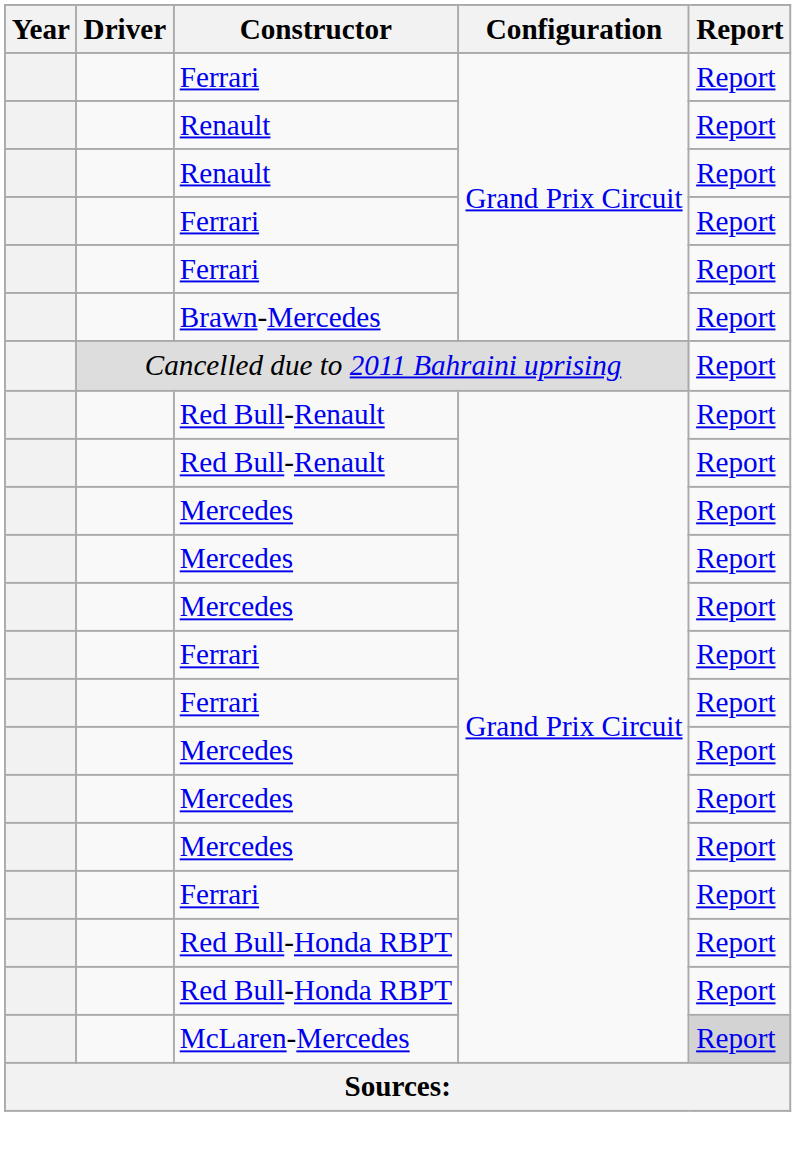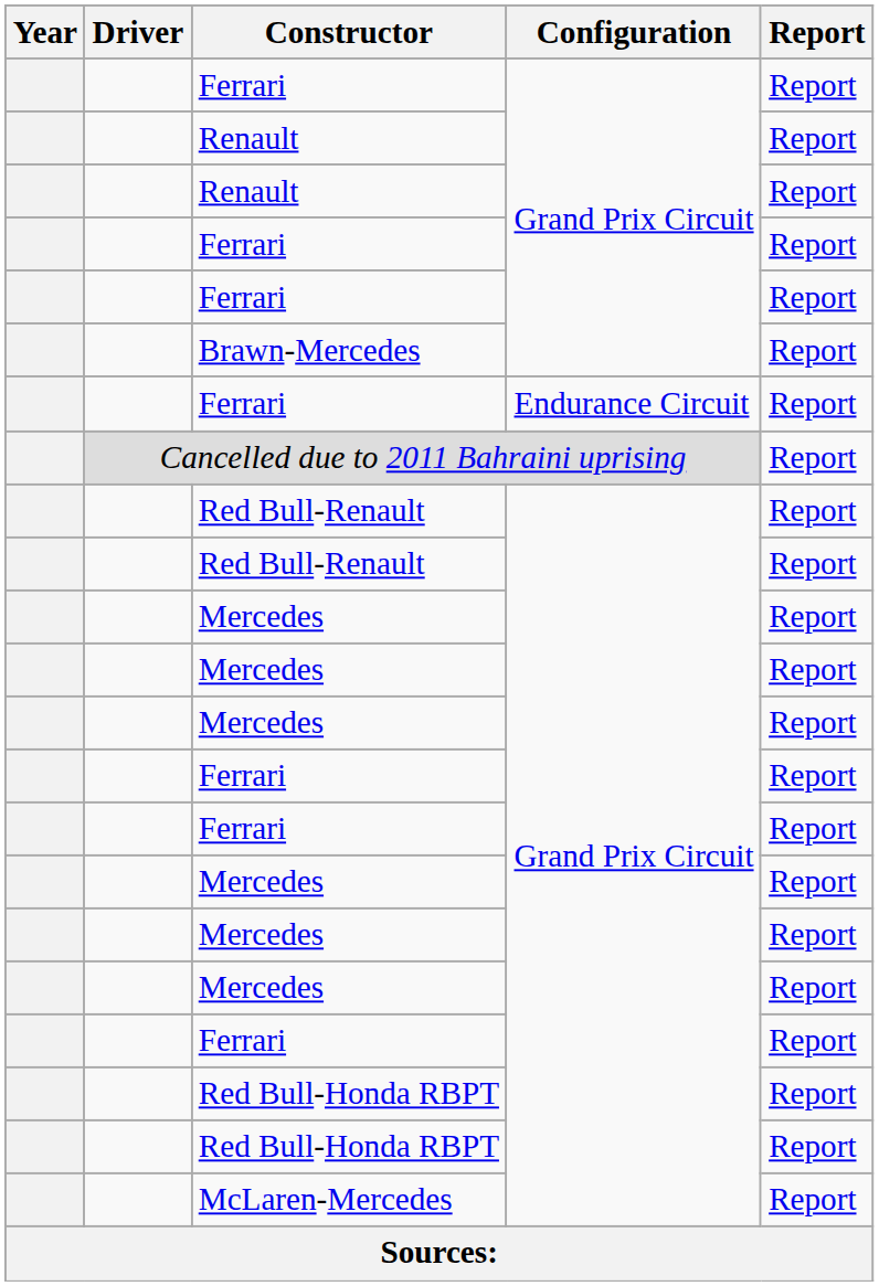+ row: Ferrari | Endurance Circuit | Report
McLaren-Mercedes | Report: lightgrey background -> no background
